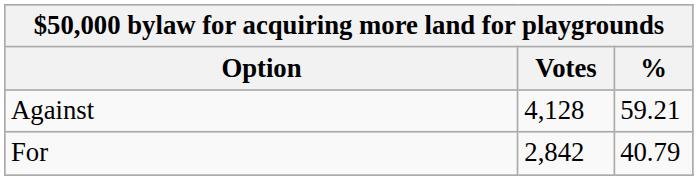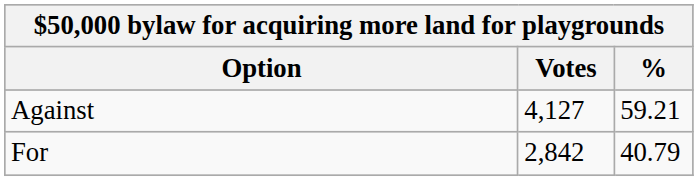Against | Votes: 4,128 -> 4,127
